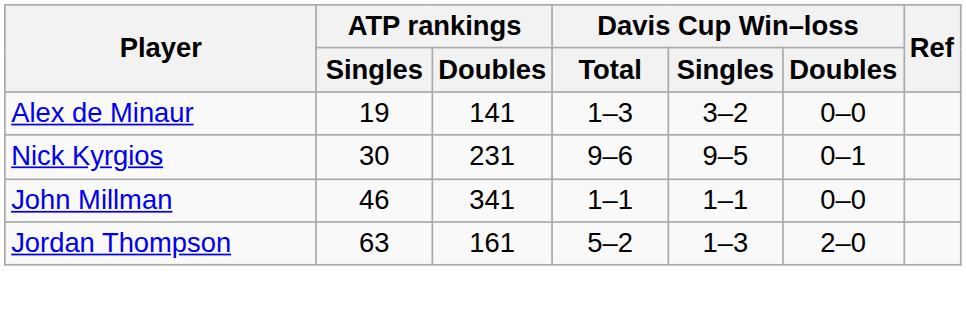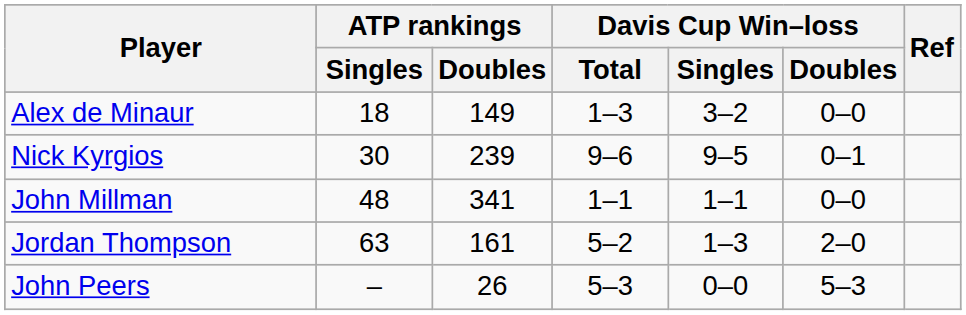Alex de Minaur | ATP rankings / Singles: 19 -> 18
Alex de Minaur | ATP rankings / Doubles: 141 -> 149
Nick Kyrgios | ATP rankings / Doubles: 231 -> 239
John Millman | ATP rankings / Singles: 46 -> 48
+ row: John Peers | – | 26 | 5–3 | 0–0 | 5–3
